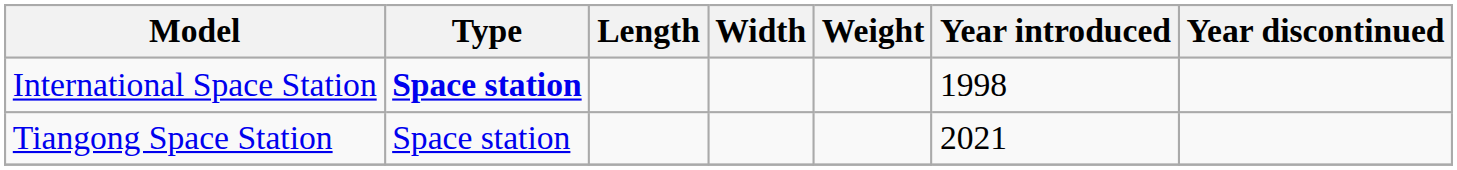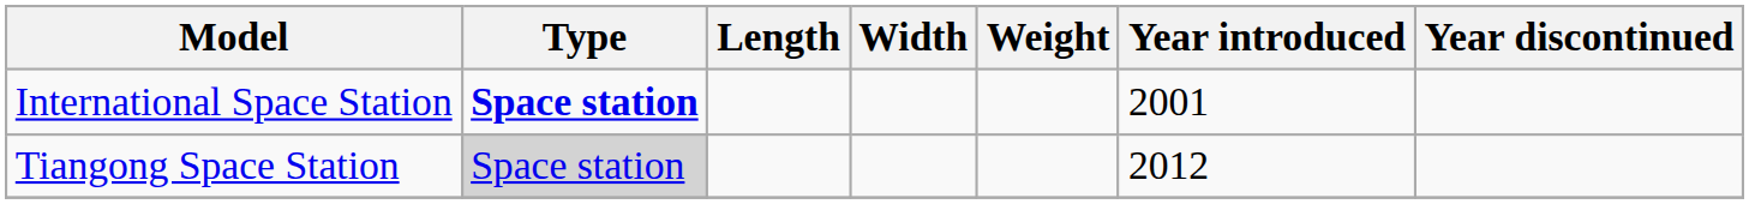International Space Station | Year introduced: 1998 -> 2001
Tiangong Space Station | Type: no background -> lightgrey background
Tiangong Space Station | Year introduced: 2021 -> 2012
